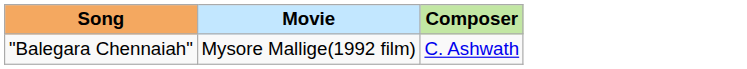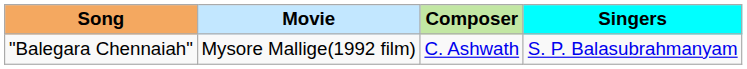+ column: Singers | S. P. Balasubrahmanyam
